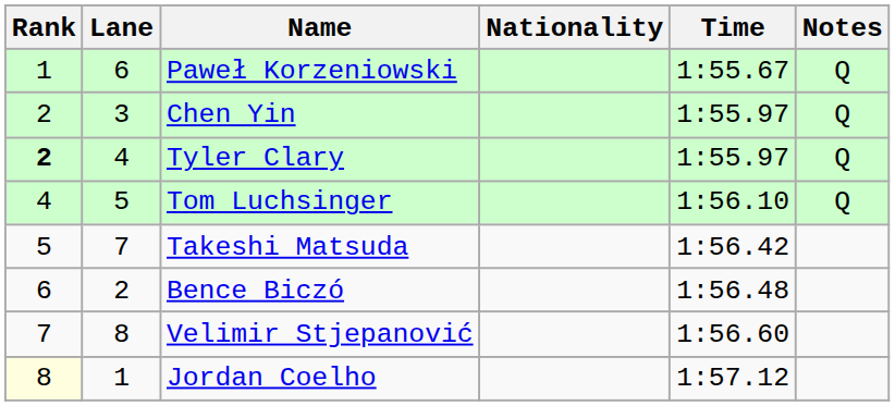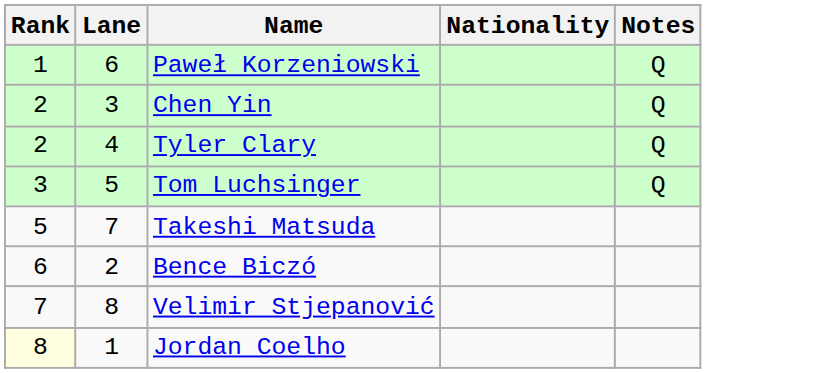- column: Time | 1:55.67 | 1:55.97 | 1:55.97 | 1:56.10 | 1:56.42 | 1:56.48 | 1:56.60 | 1:57.12
Tyler Clary | Rank: bold -> normal
Tom Luchsinger | Rank: 4 -> 3
